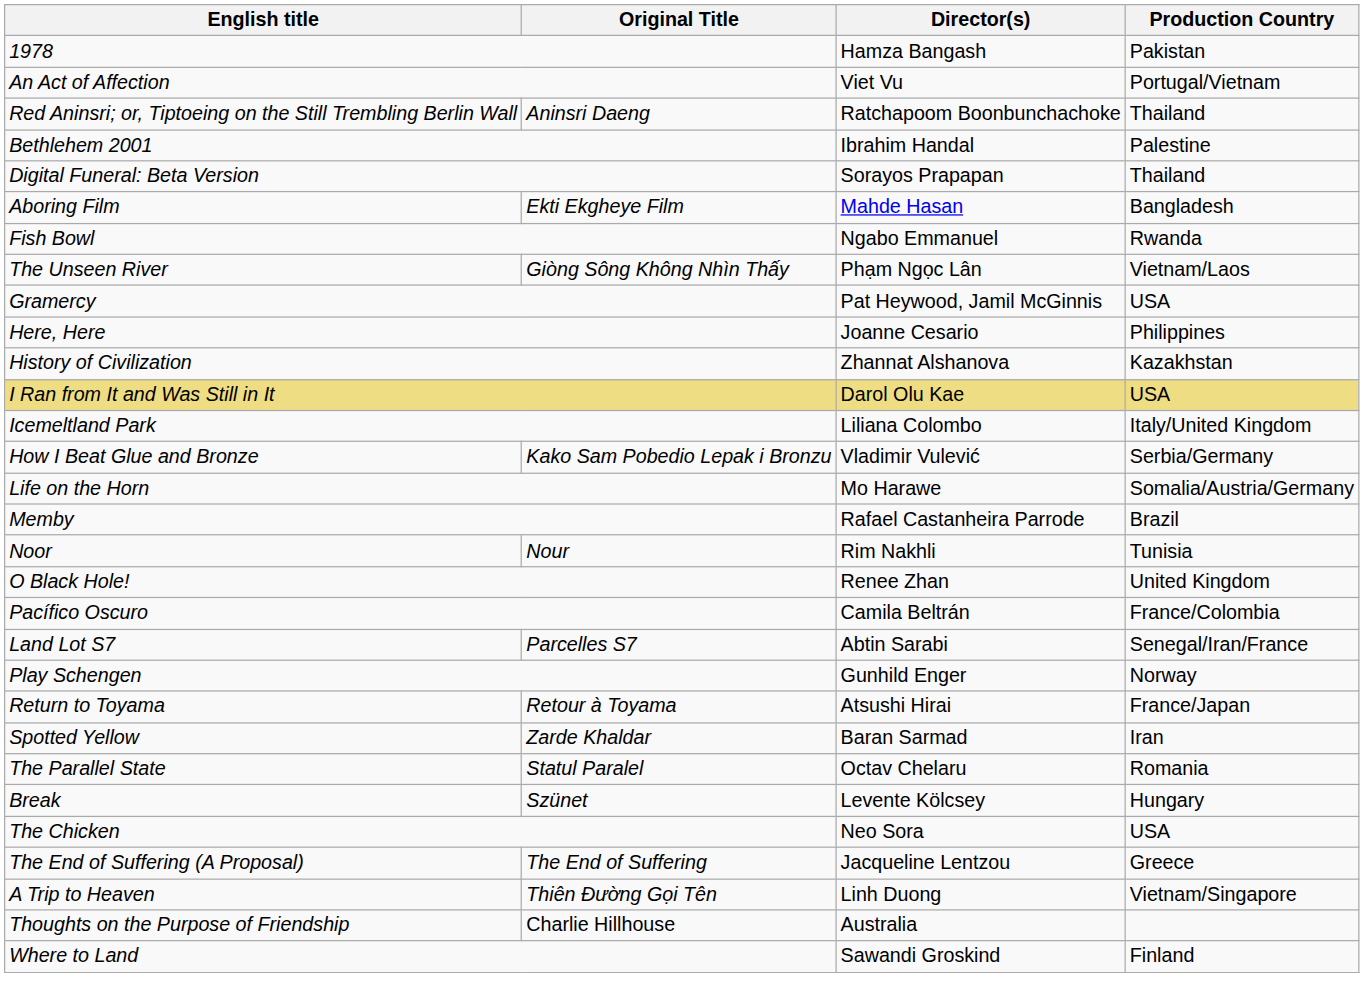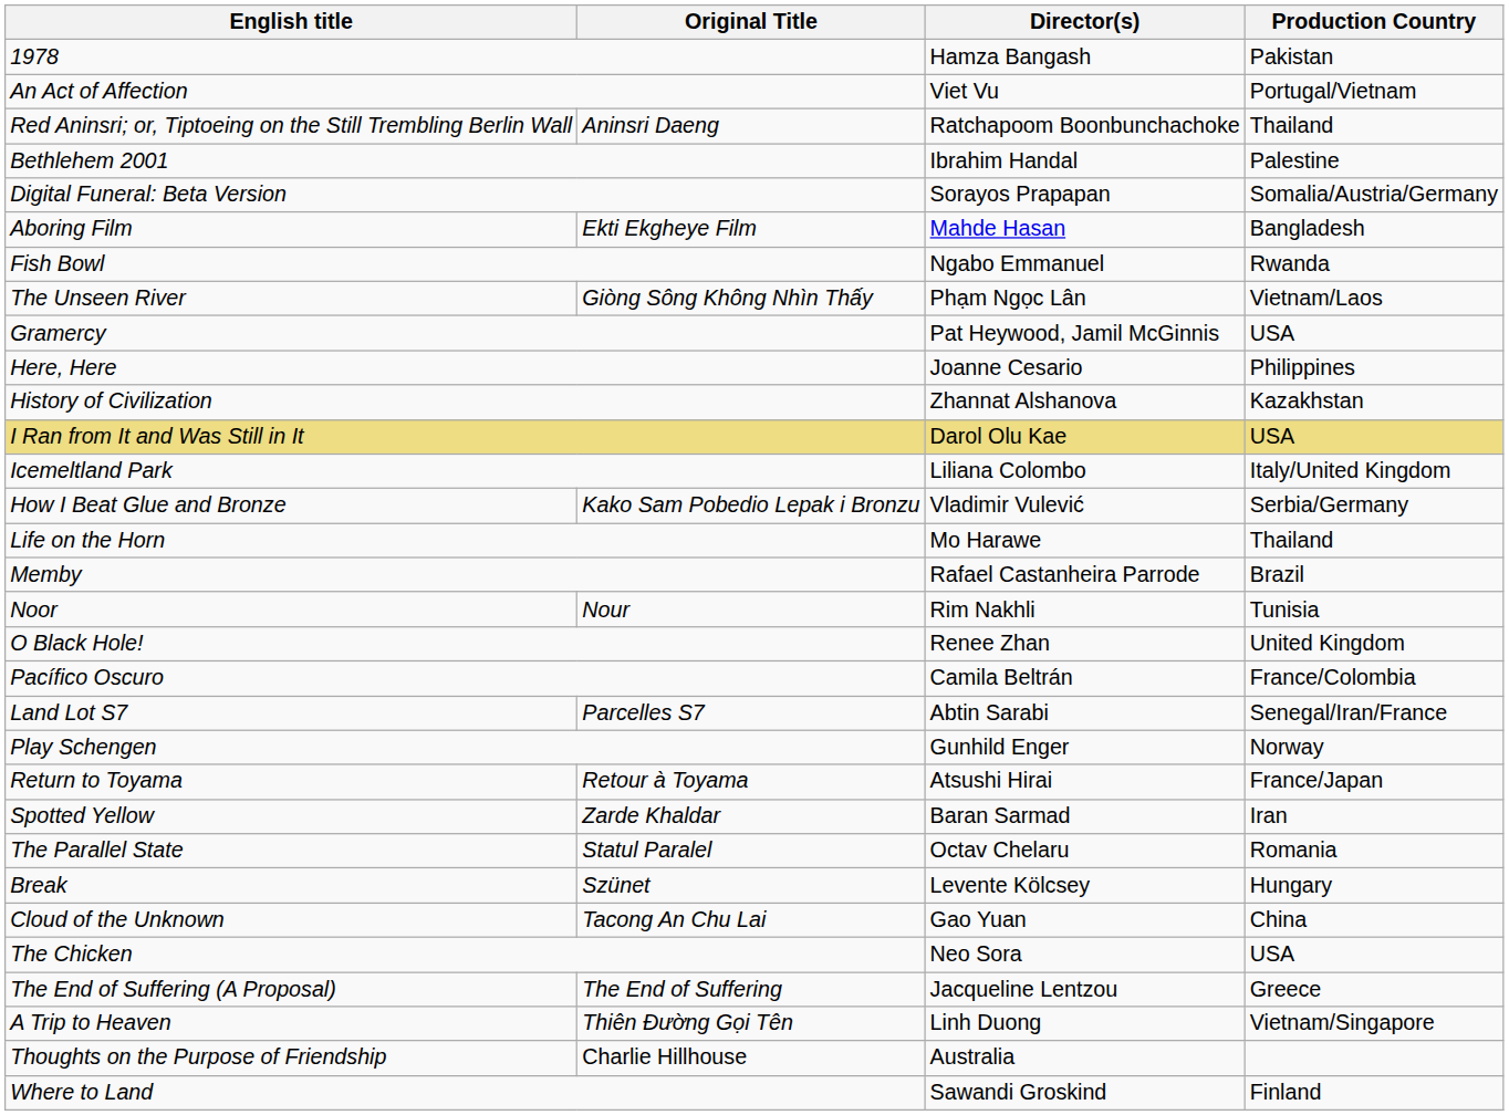Digital Funeral: Beta Version | Production Country: Thailand -> Somalia/Austria/Germany
Life on the Horn | Production Country: Somalia/Austria/Germany -> Thailand
+ row: Cloud of the Unknown | Tacong An Chu Lai | Gao Yuan | China
